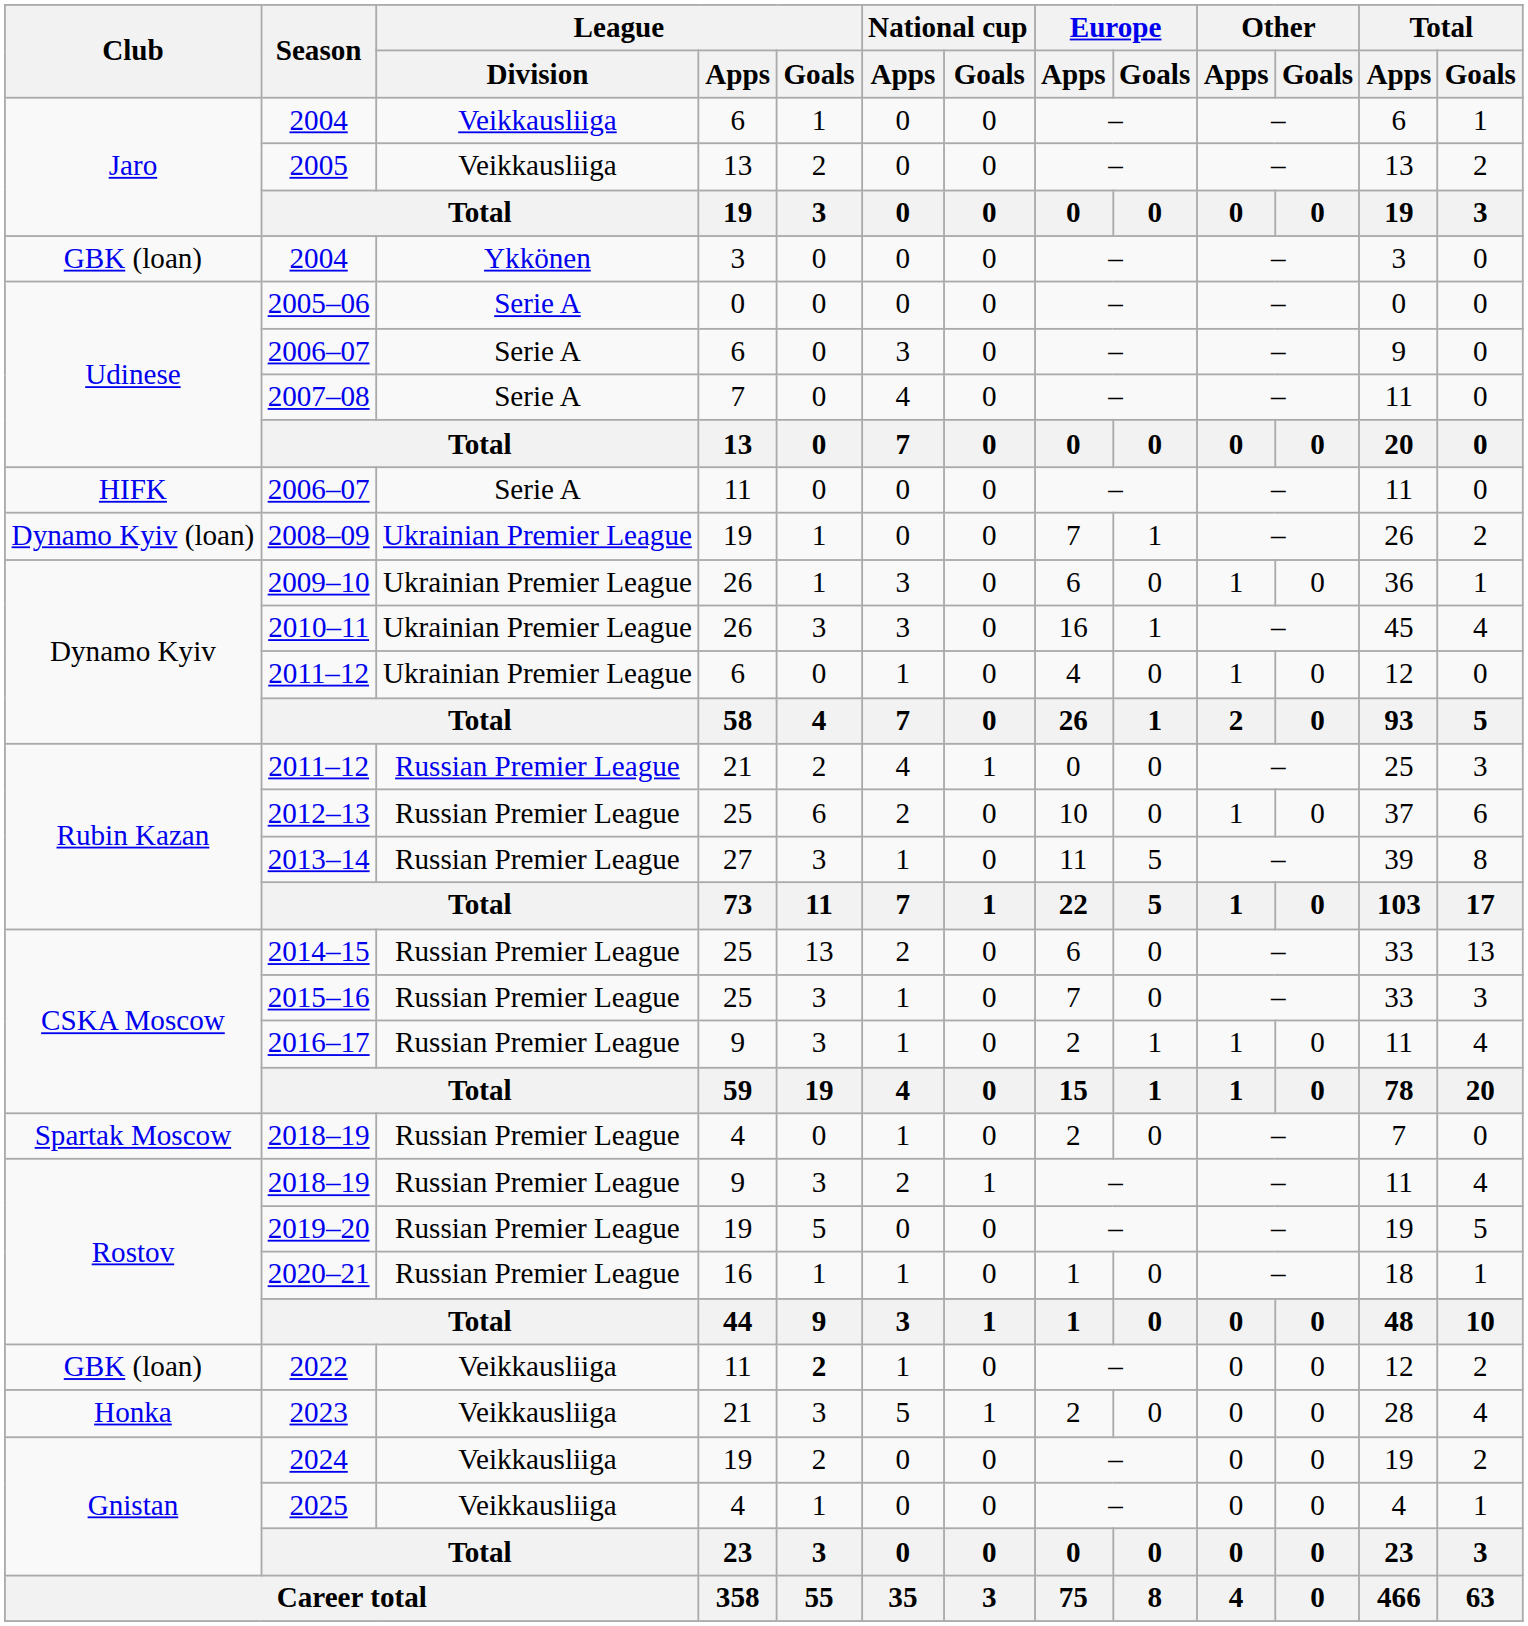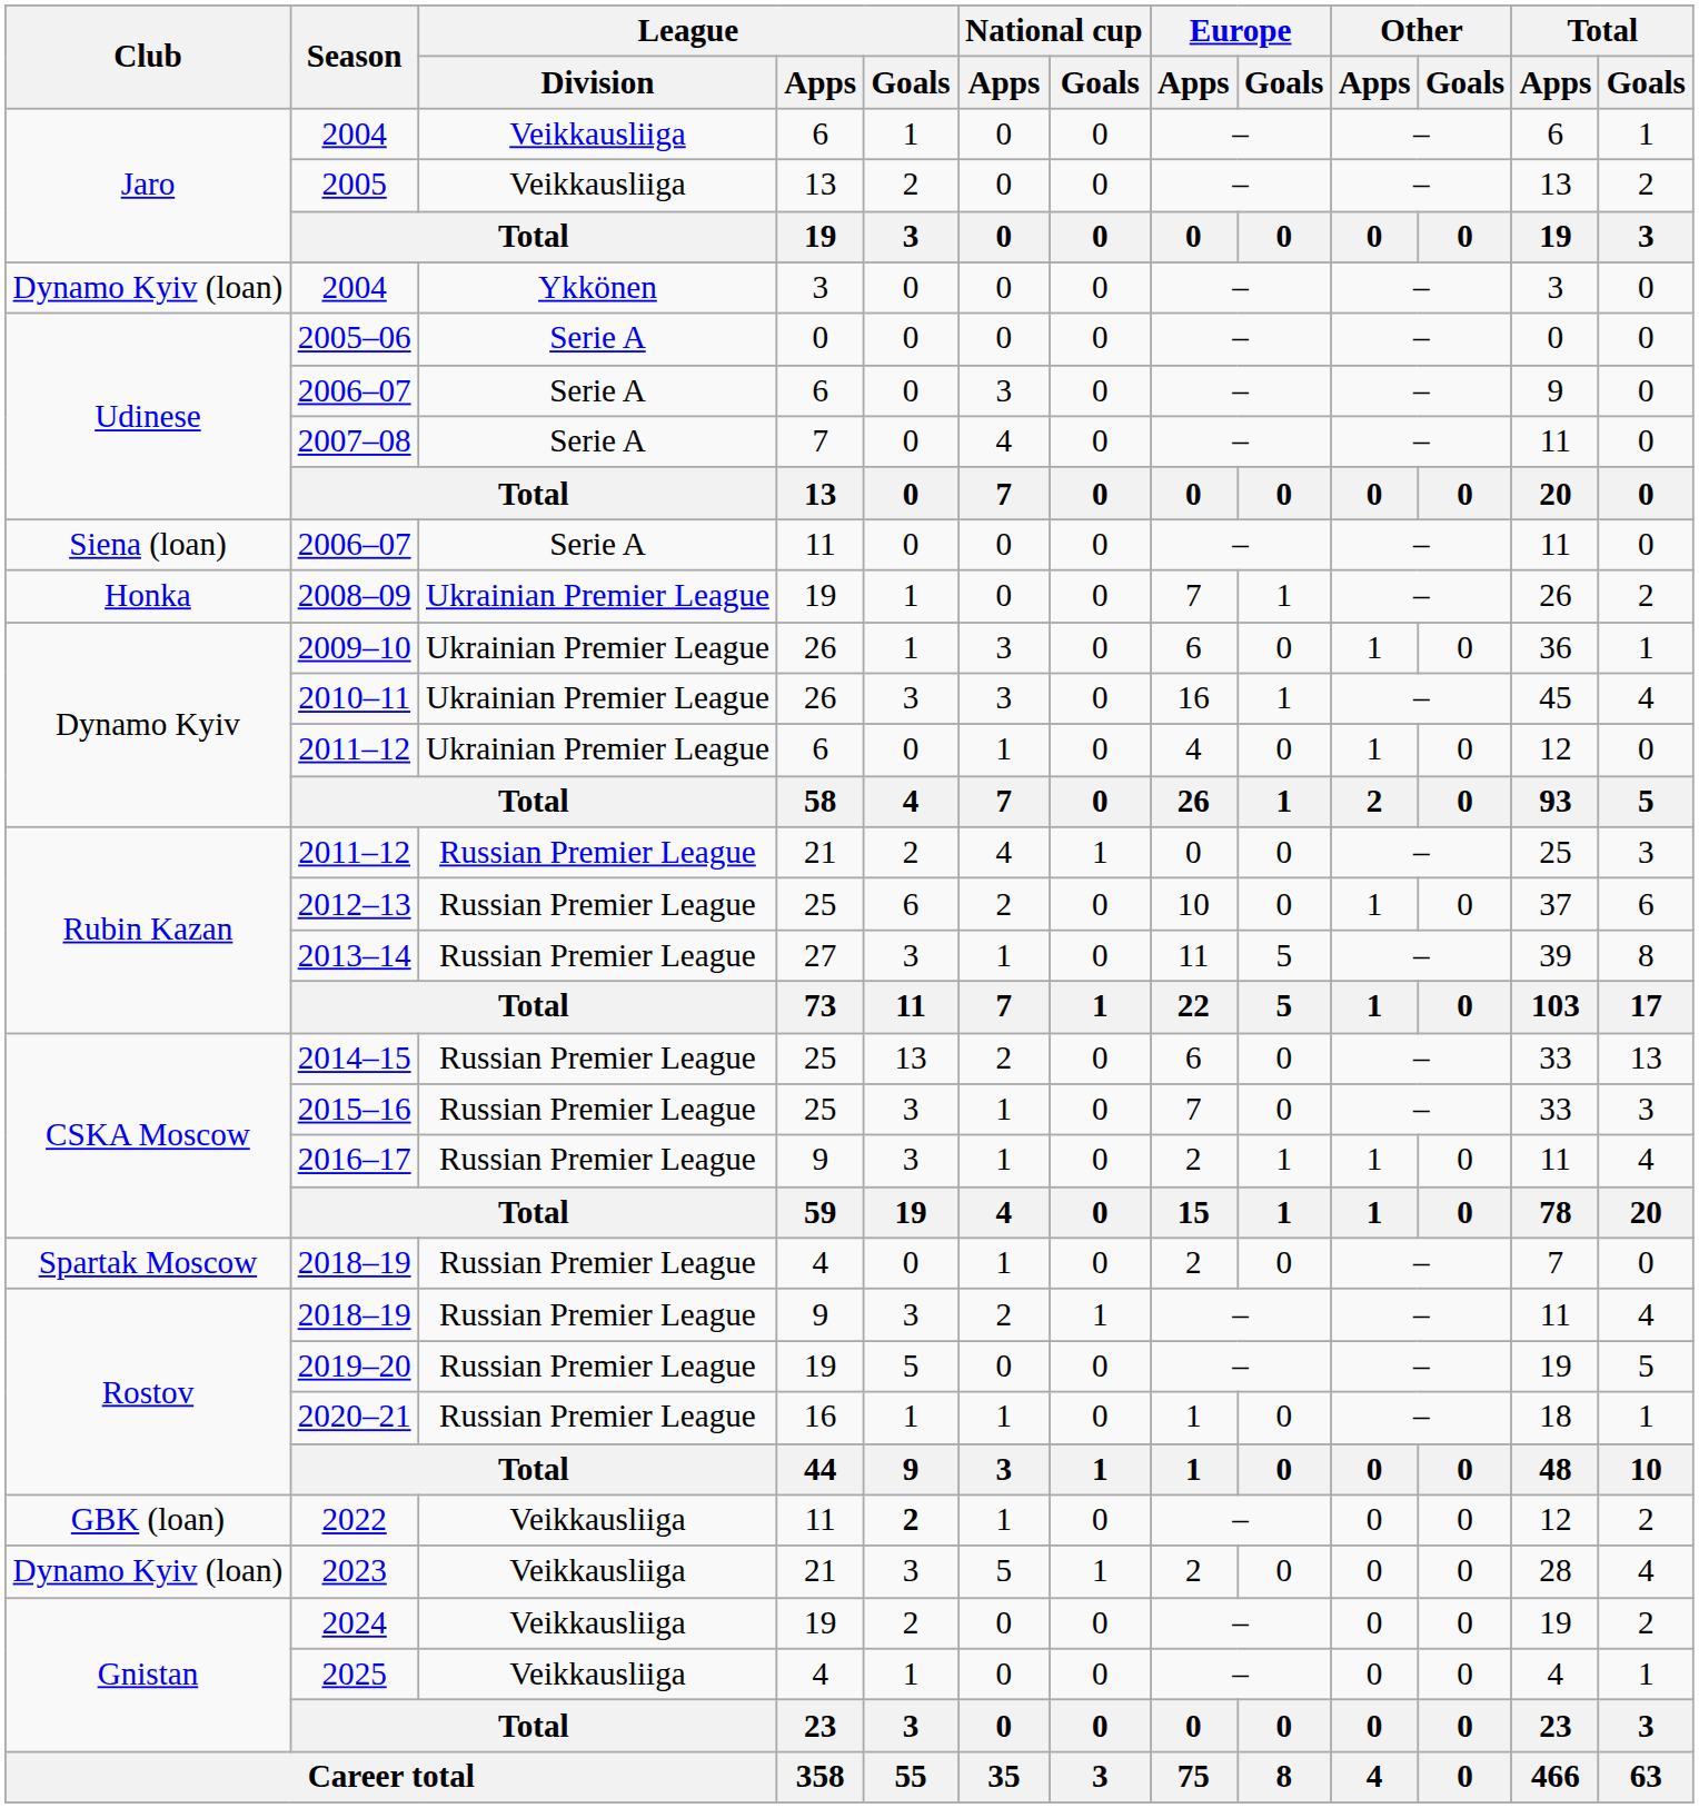2004 / 3 | Club: GBK (loan) -> Dynamo Kyiv (loan)
2006–07 / 11 | Club: HIFK -> Siena (loan)
2008–09 | Club: Dynamo Kyiv (loan) -> Honka
2023 | Club: Honka -> Dynamo Kyiv (loan)
